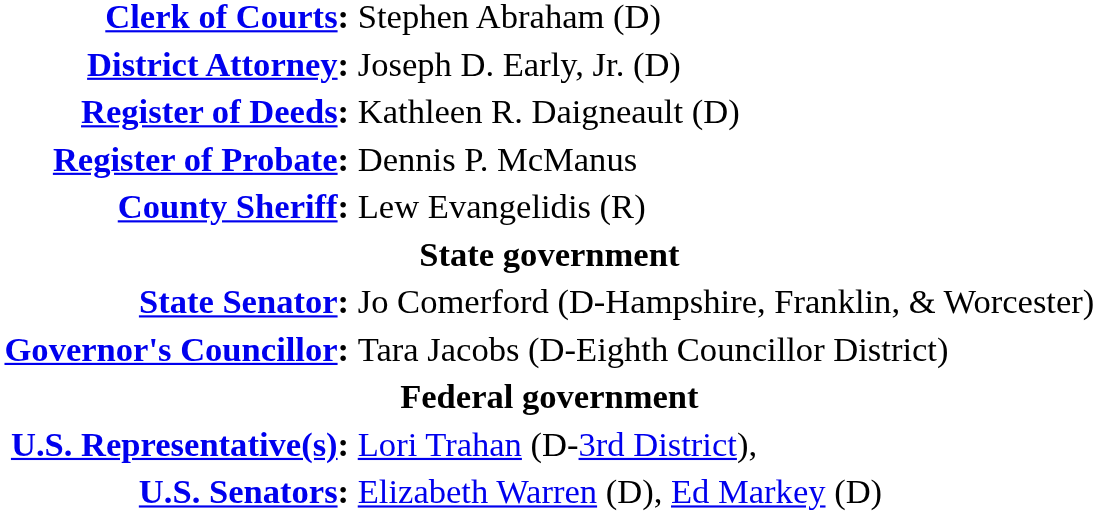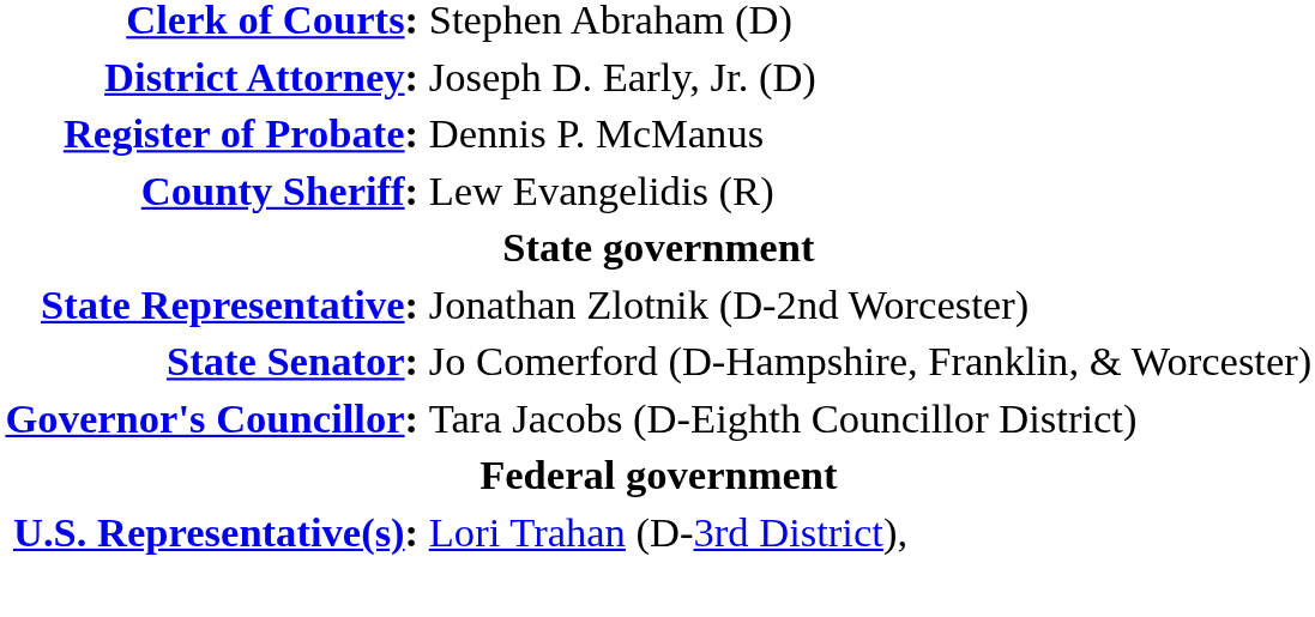- row: Register of Deeds: | Kathleen R. Daigneault (D)
+ row: State Representative: | Jonathan Zlotnik (D-2nd Worcester)
- row: U.S. Senators: | Elizabeth Warren (D), Ed Markey (D)
